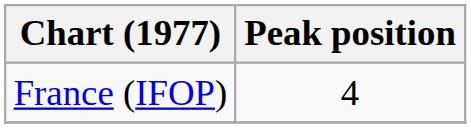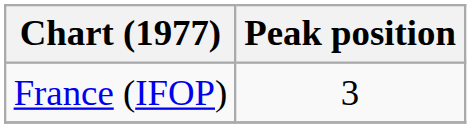France (IFOP) | Peak position: 4 -> 3
